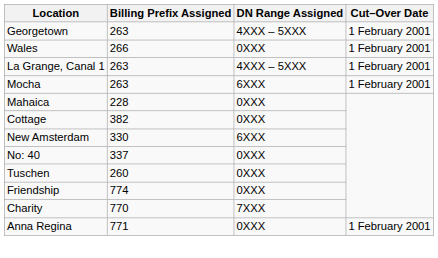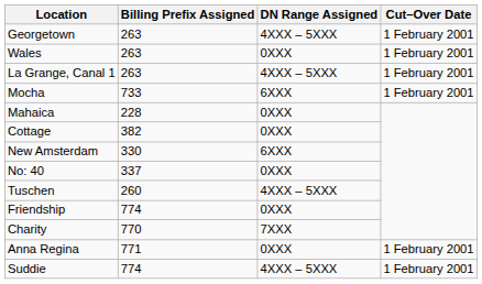Wales | Billing Prefix Assigned: 266 -> 263
Mocha | Billing Prefix Assigned: 263 -> 733
Tuschen | DN Range Assigned: 0XXX -> 4XXX – 5XXX
+ row: Suddie | 774 | 4XXX – 5XXX | 1 February 2001
